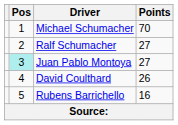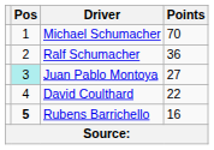Ralf Schumacher | Points: 27 -> 36
David Coulthard | Points: 26 -> 22
Rubens Barrichello | Pos: normal -> bold
